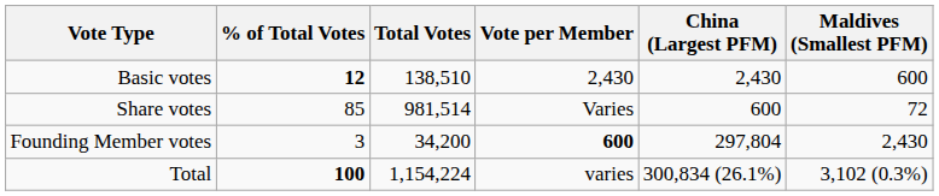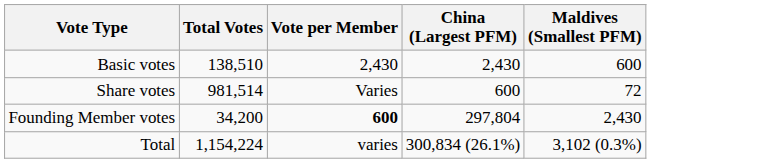- column: % of Total Votes | 12 | 85 | 3 | 100
